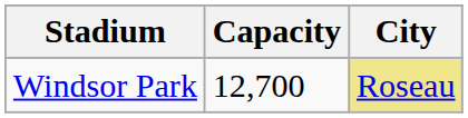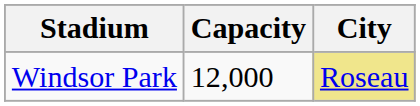Windsor Park | Capacity: 12,700 -> 12,000
